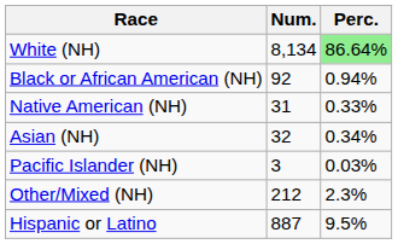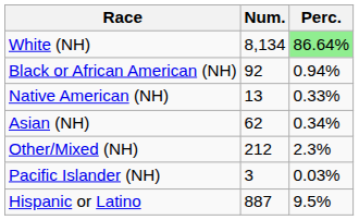Native American (NH) | Num.: 31 -> 13
Asian (NH) | Num.: 32 -> 62
rows swapped: Pacific Islander (NH) <-> Other/Mixed (NH)
